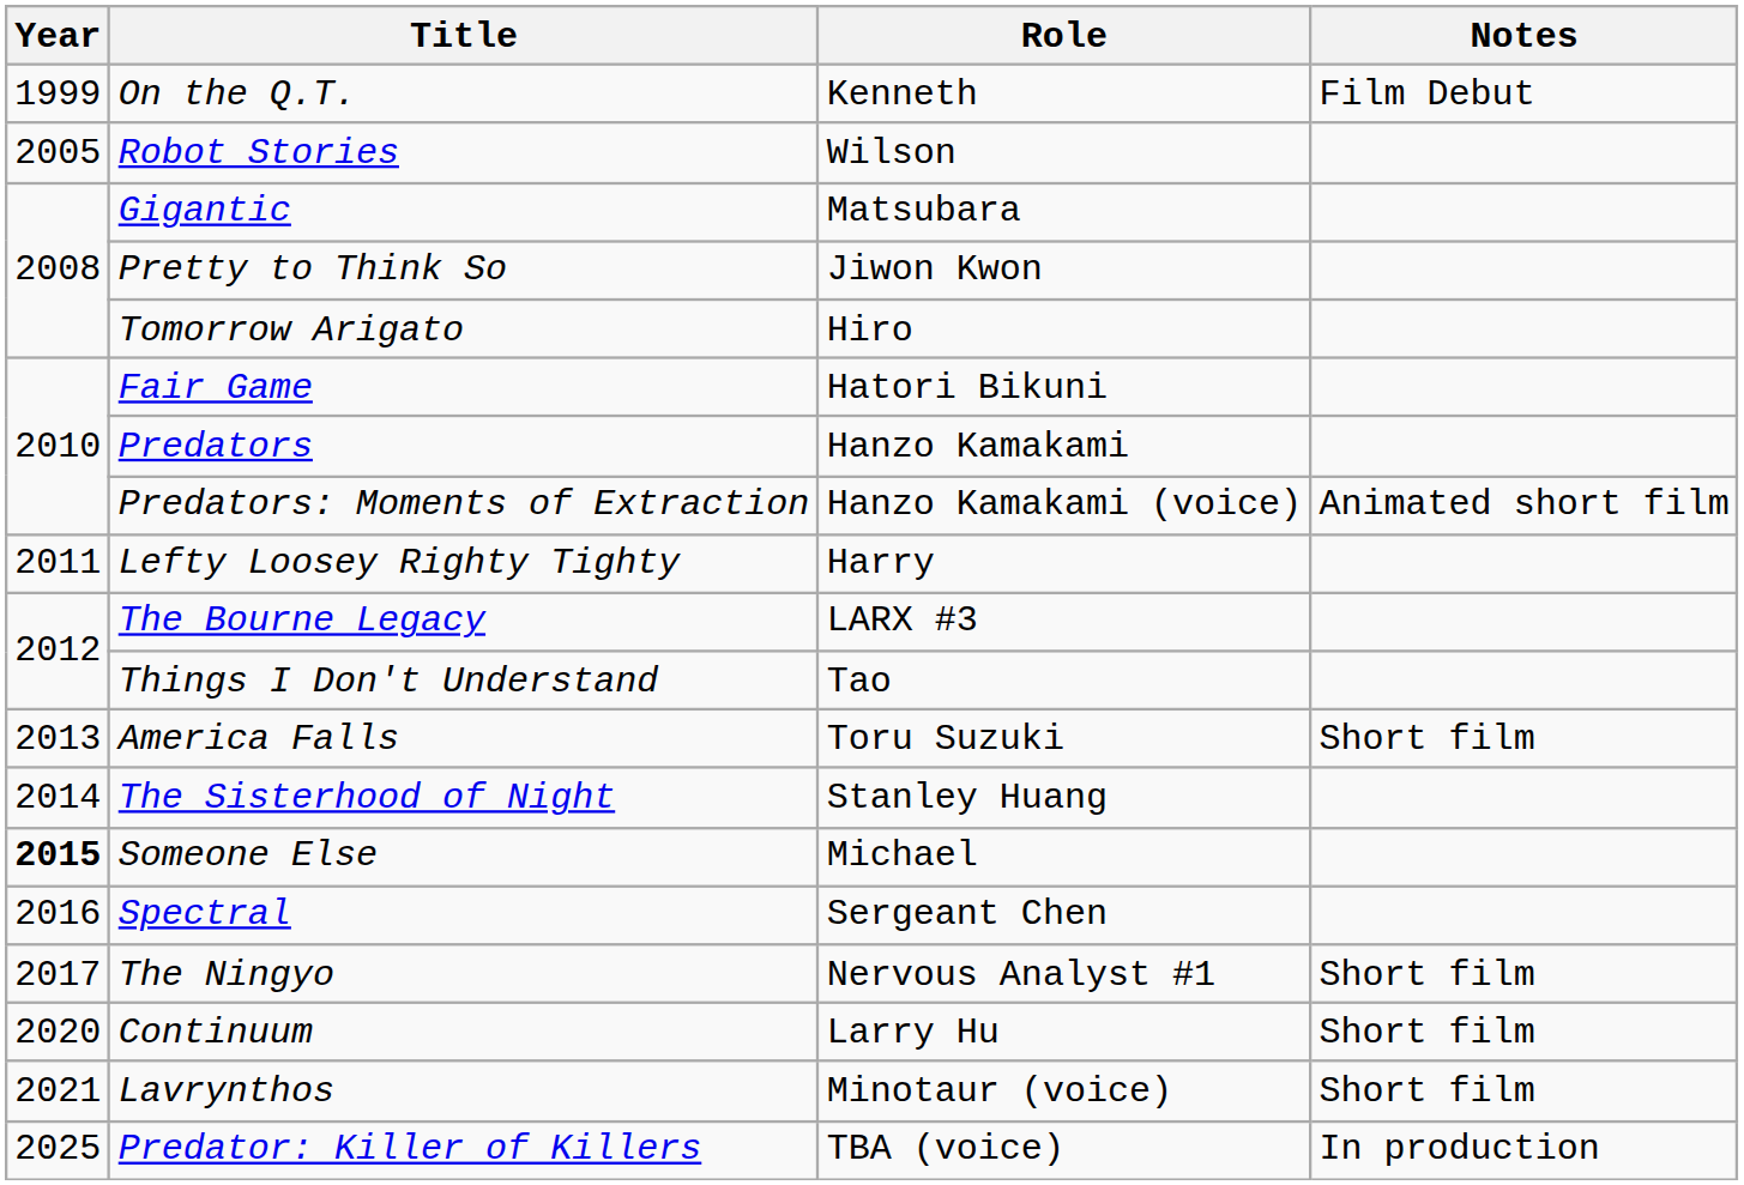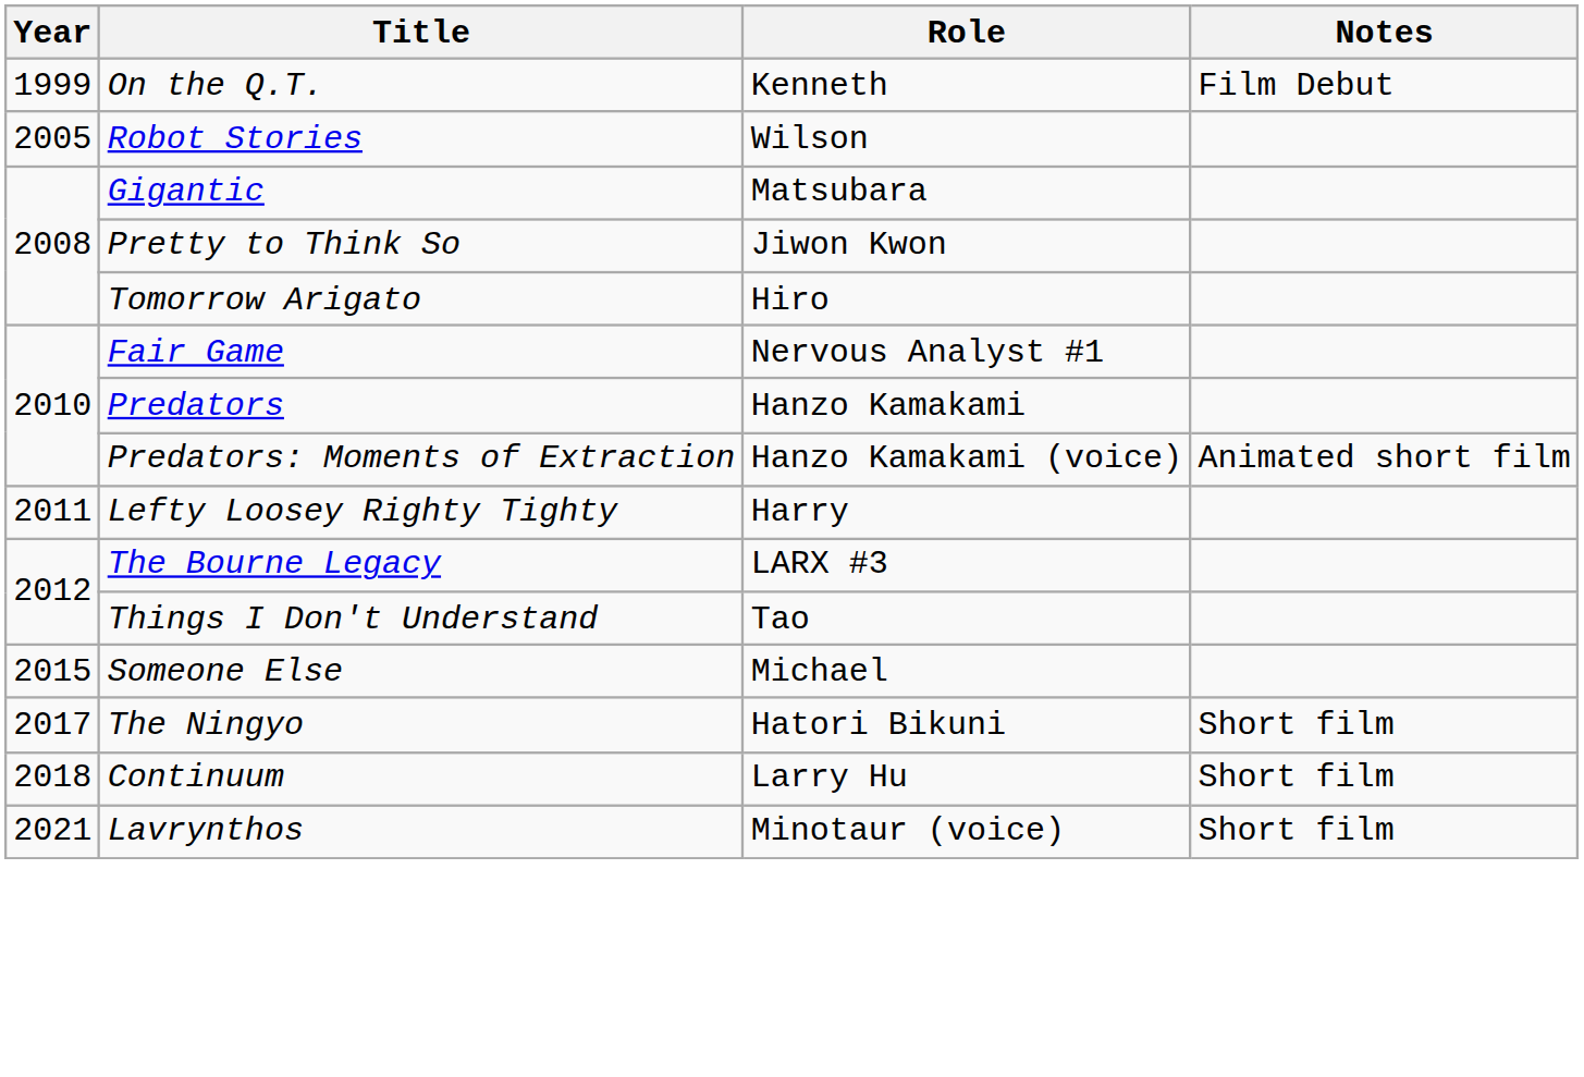Fair Game | Role: Hatori Bikuni -> Nervous Analyst #1
- row: 2013 | America Falls | Toru Suzuki | Short film
- row: 2014 | The Sisterhood of Night | Stanley Huang
Someone Else | Year: bold -> normal
- row: 2016 | Spectral | Sergeant Chen
The Ningyo | Role: Nervous Analyst #1 -> Hatori Bikuni
Continuum | Year: 2020 -> 2018
- row: 2025 | Predator: Killer of Killers | TBA (voice) | In production
